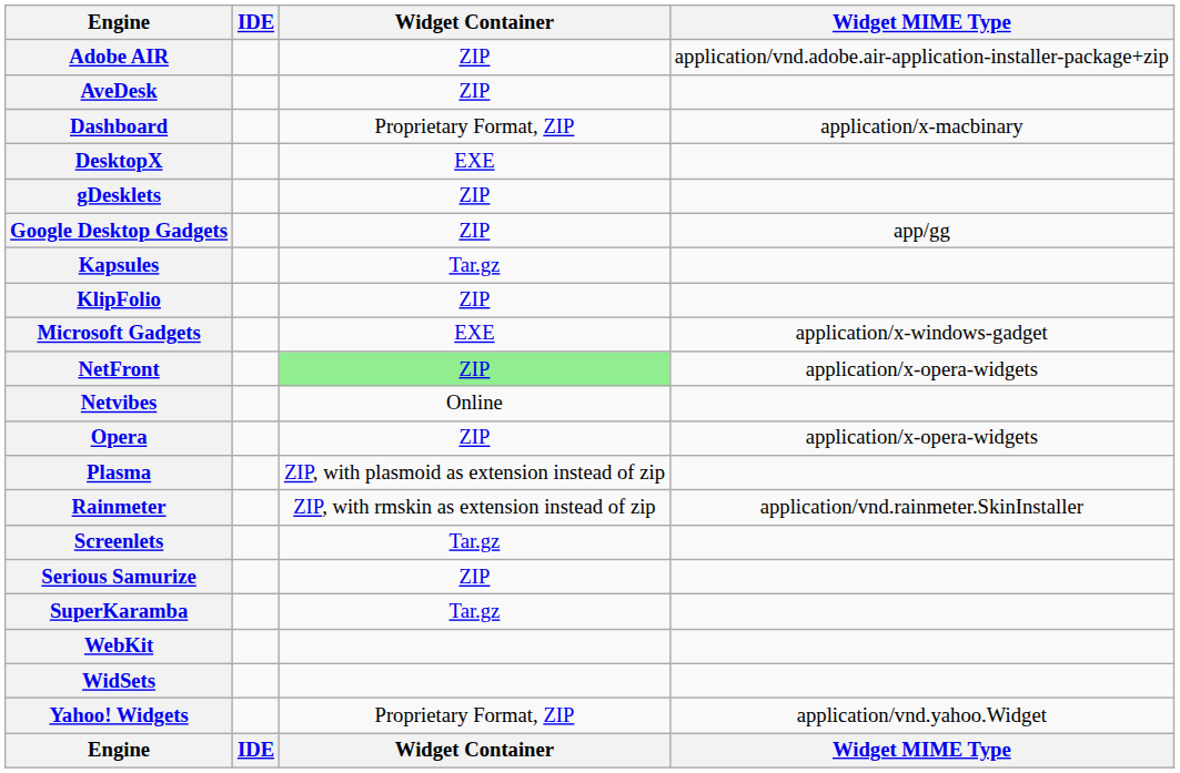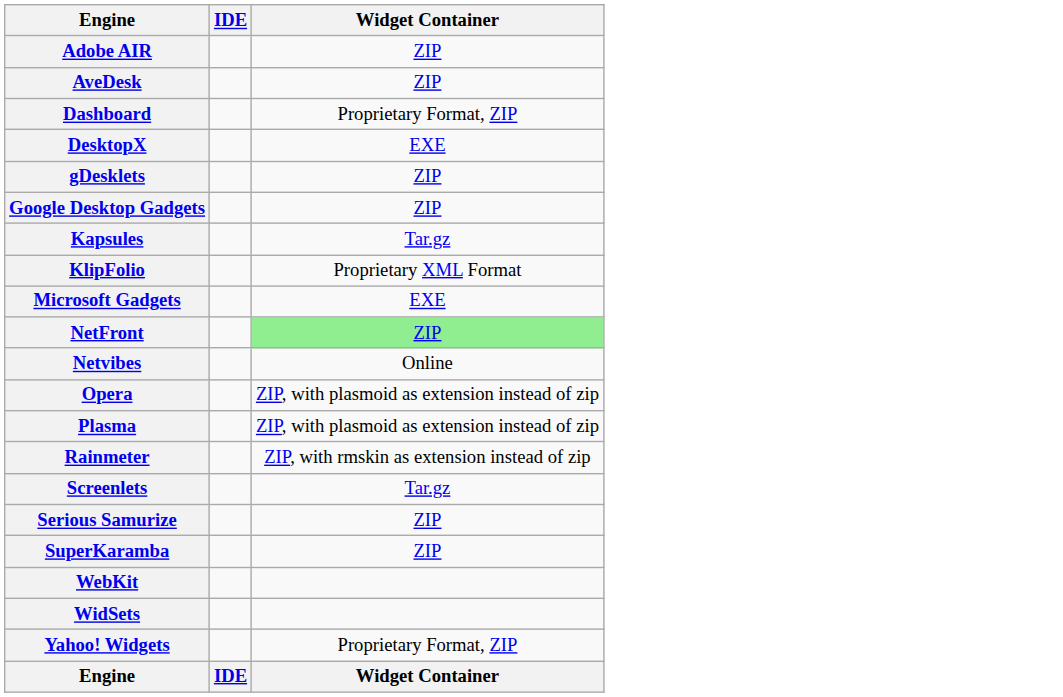- column: Widget MIME Type | application/vnd.adobe.air-application-installer-package+zip | application/x-macbinary | app/gg | application/x-windows-gadget | application/x-opera-widgets | application/x-opera-widgets | application/vnd.rainmeter.SkinInstaller | application/vnd.yahoo.Widget | Widget MIME Type
KlipFolio | Widget Container: ZIP -> Proprietary XML Format
Opera | Widget Container: ZIP -> ZIP, with plasmoid as extension instead of zip
SuperKaramba | Widget Container: Tar.gz -> ZIP
